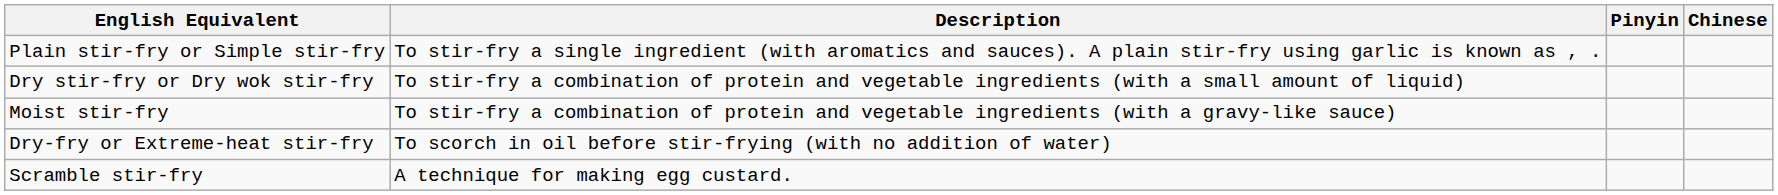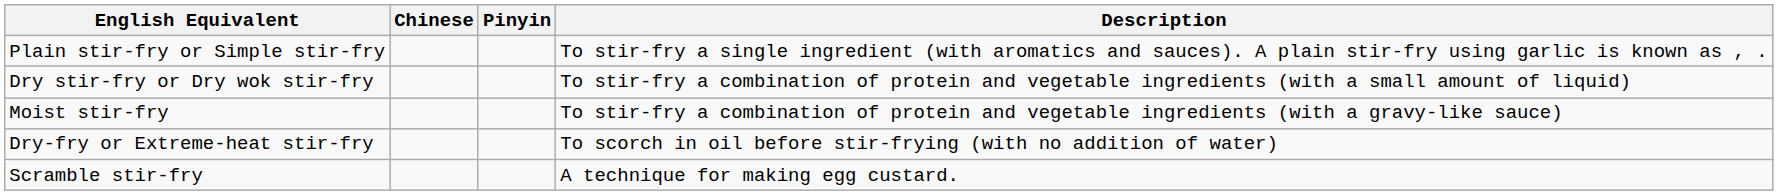columns swapped: Chinese <-> Description
